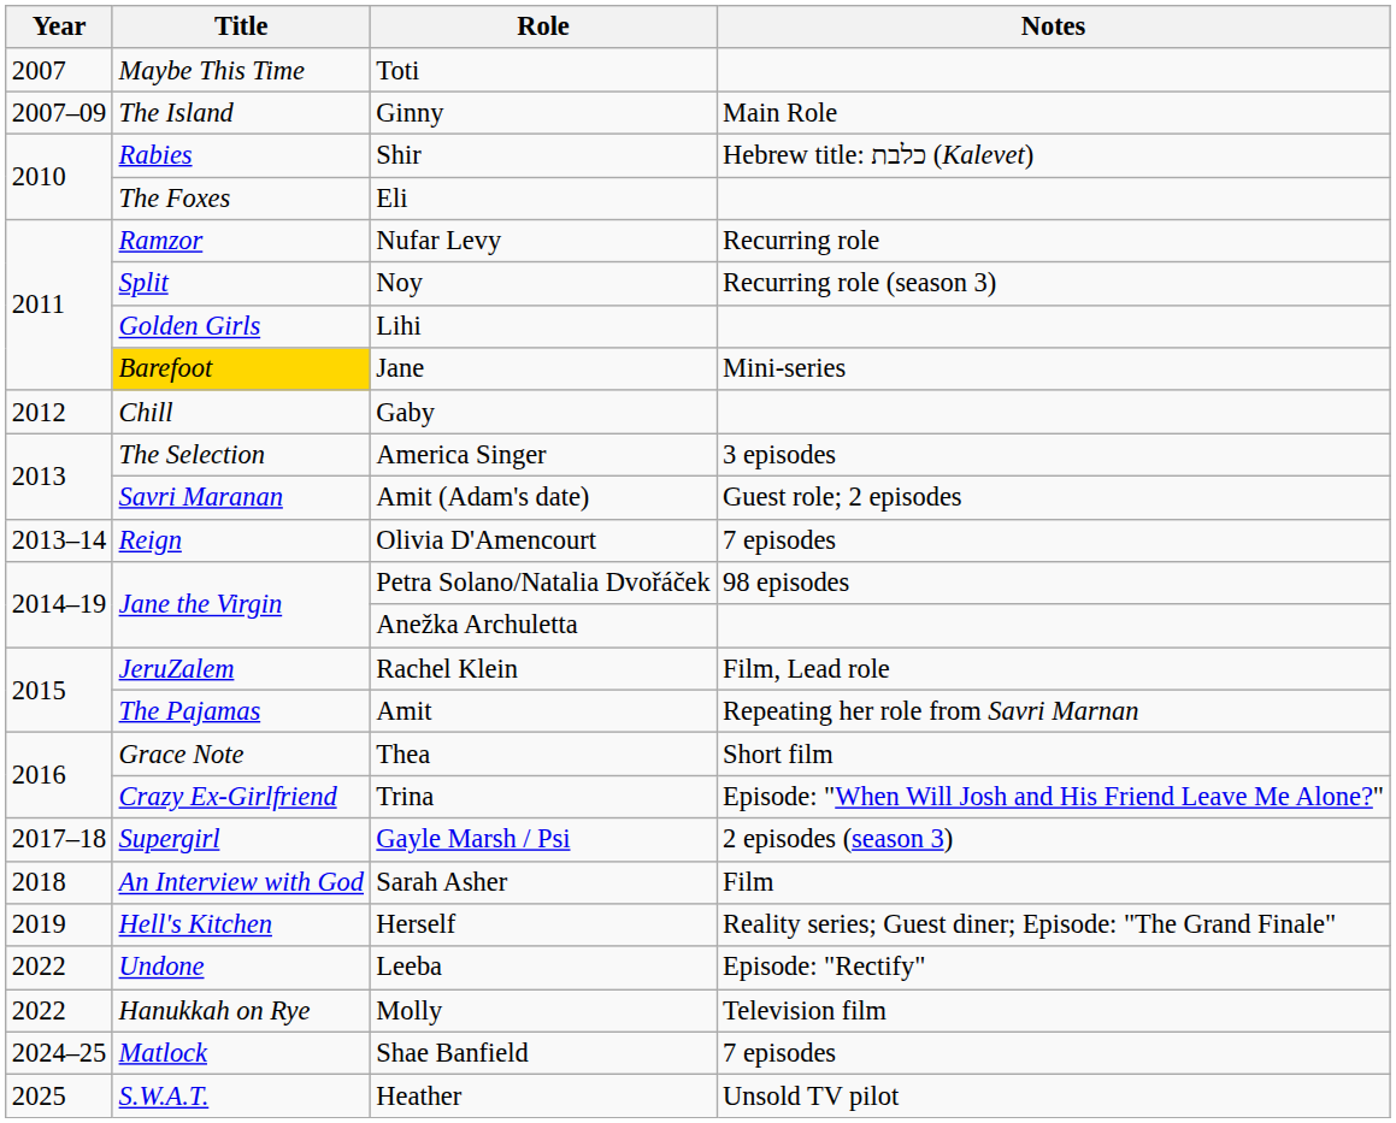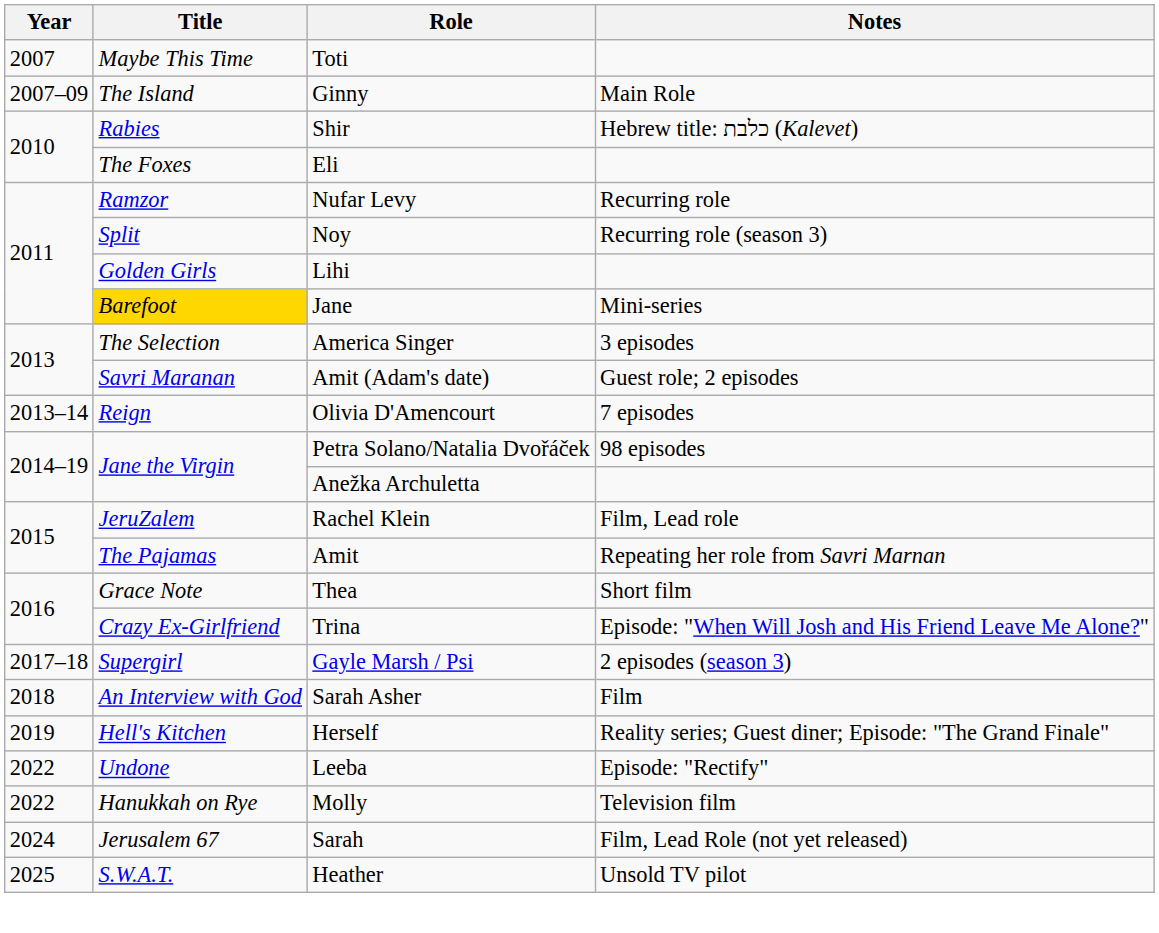- row: 2012 | Chill | Gaby
- row: 2024–25 | Matlock | Shae Banfield | 7 episodes
+ row: 2024 | Jerusalem 67 | Sarah | Film, Lead Role (not yet released)
